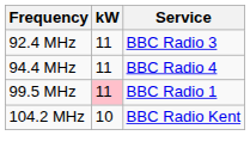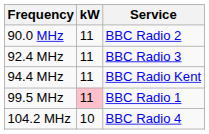+ row: 90.0 MHz | 11 | BBC Radio 2
94.4 MHz | Service: BBC Radio 4 -> BBC Radio Kent
104.2 MHz | Service: BBC Radio Kent -> BBC Radio 4
